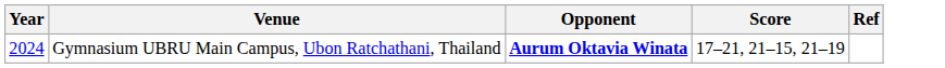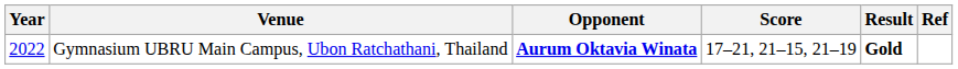+ column: Result | Gold
Gymnasium UBRU Main Campus, Ubon Ratchathani, Thailand | Year: 2024 -> 2022
